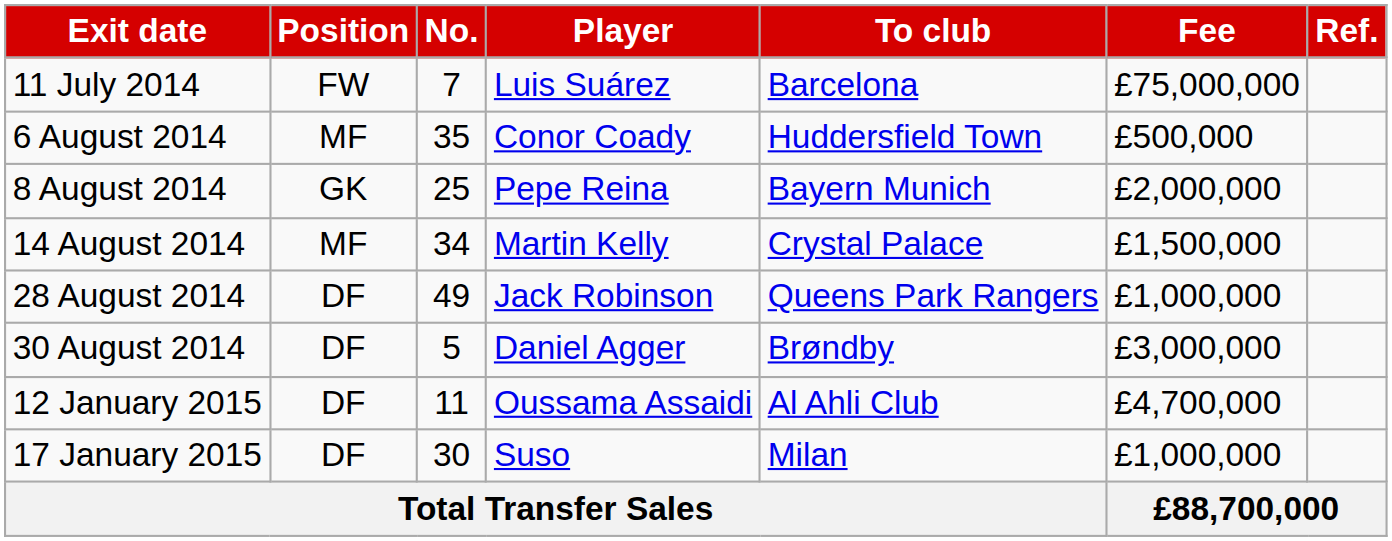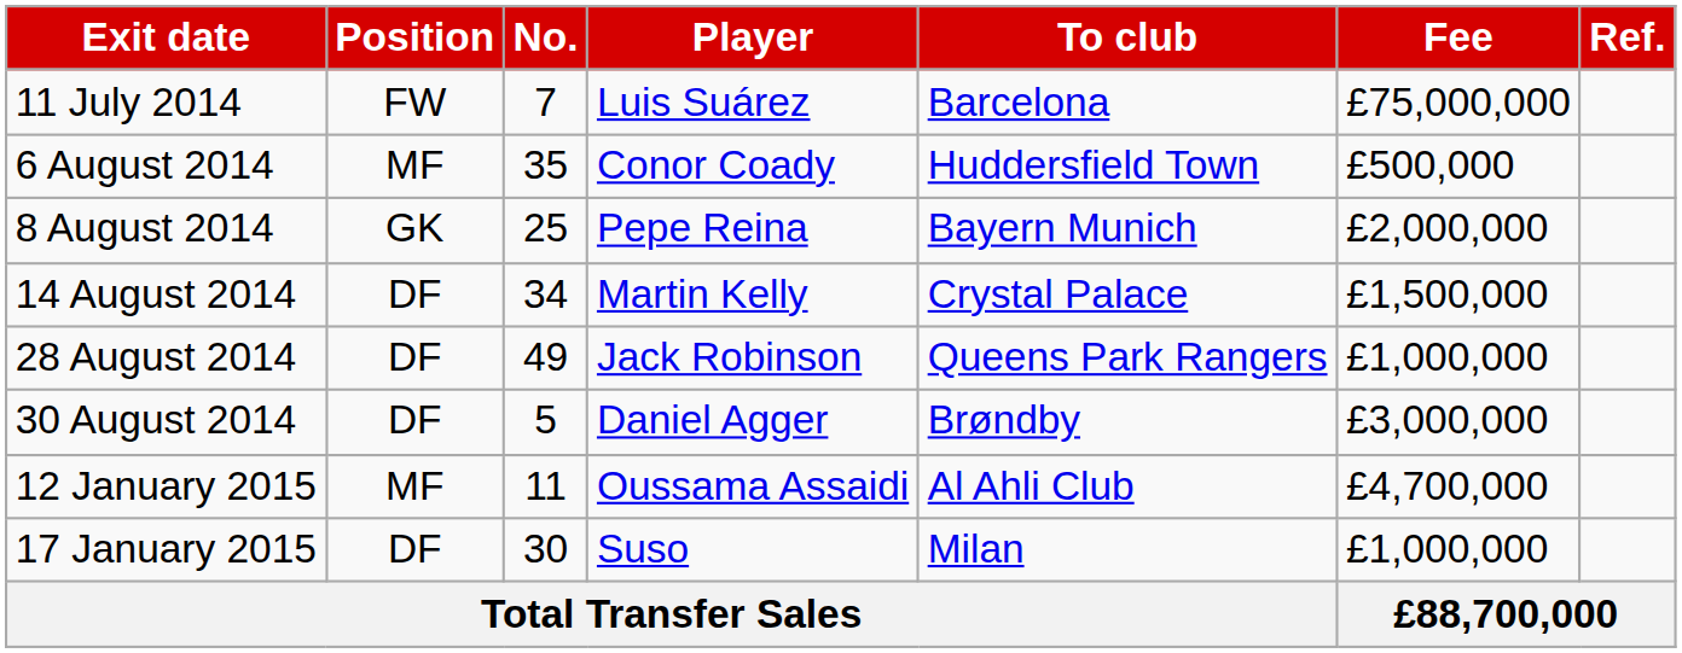14 August 2014 | Position: MF -> DF
12 January 2015 | Position: DF -> MF
